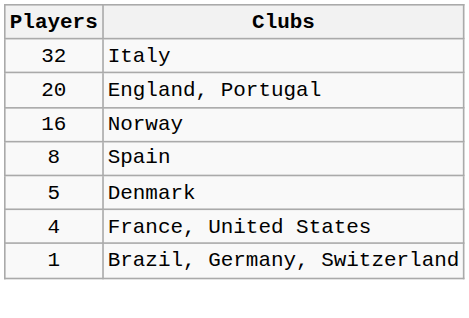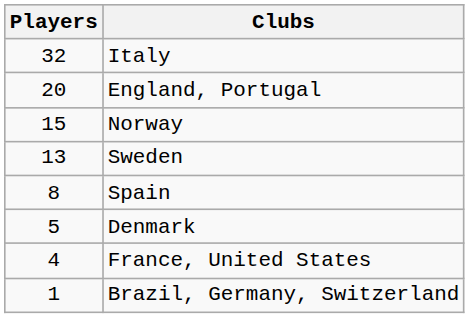Norway | Players: 16 -> 15
+ row: 13 | Sweden
